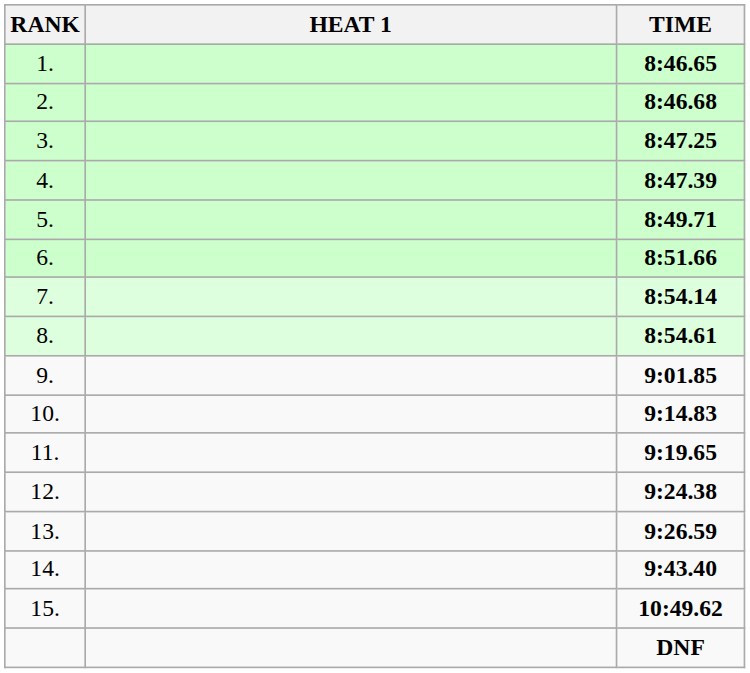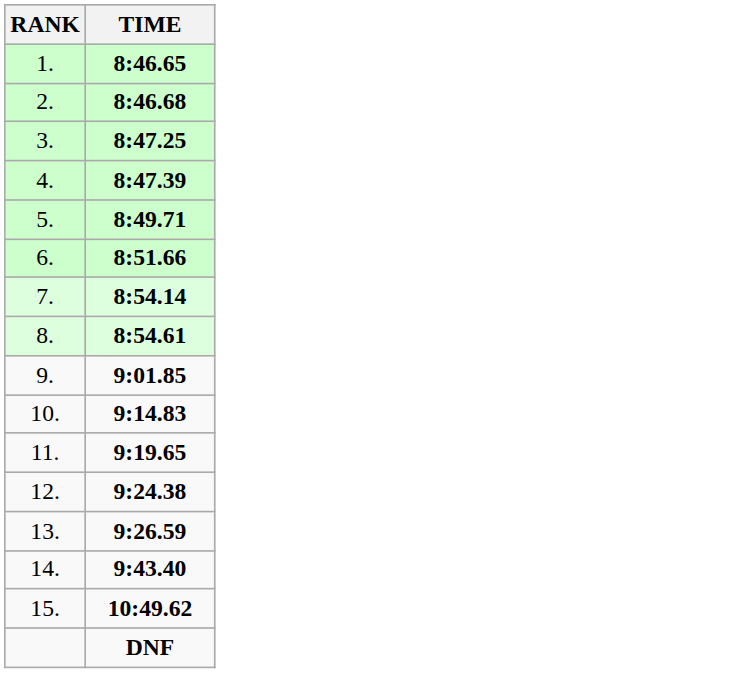- column: HEAT 1
